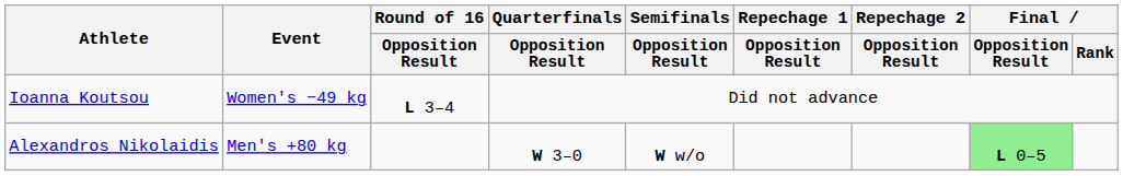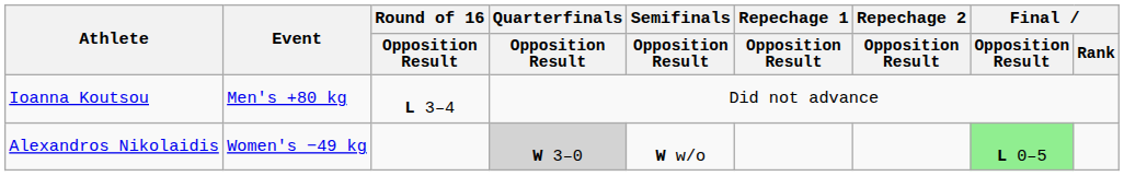Ioanna Koutsou | Event: Women's −49 kg -> Men's +80 kg
Alexandros Nikolaidis | Event: Men's +80 kg -> Women's −49 kg
Alexandros Nikolaidis | Quarterfinals / Opposition Result: no background -> lightgrey background
